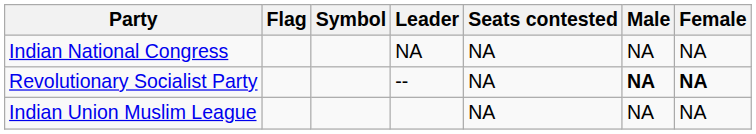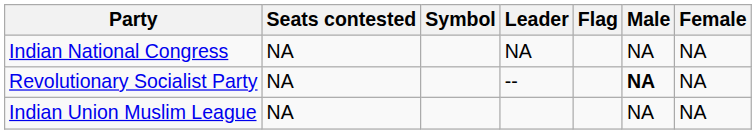columns swapped: Flag <-> Seats contested
Revolutionary Socialist Party | Female: bold -> normal
